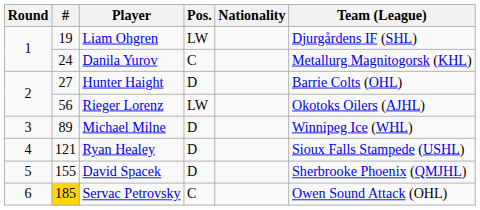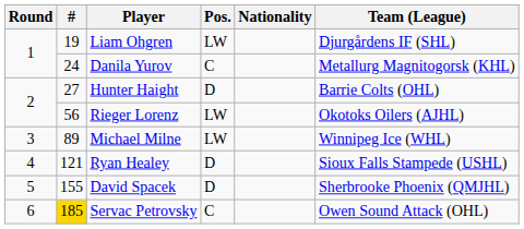Michael Milne | Pos.: D -> LW
